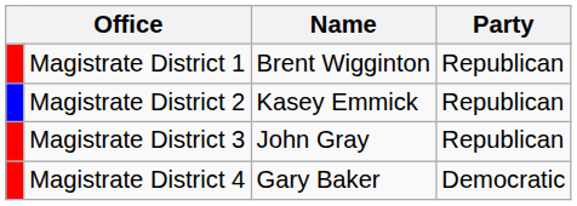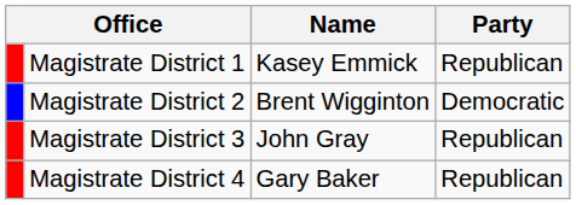Magistrate District 1 | Name: Brent Wigginton -> Kasey Emmick
Magistrate District 2 | Name: Kasey Emmick -> Brent Wigginton
Magistrate District 2 | Party: Republican -> Democratic
Magistrate District 4 | Party: Democratic -> Republican
